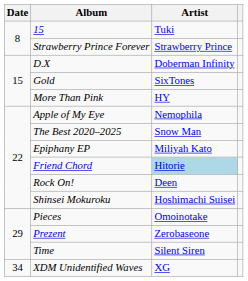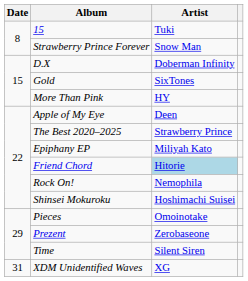Strawberry Prince Forever | Artist: Strawberry Prince -> Snow Man
Apple of My Eye | Artist: Nemophila -> Deen
The Best 2020–2025 | Artist: Snow Man -> Strawberry Prince
Rock On! | Artist: Deen -> Nemophila
XDM Unidentified Waves | Date: 34 -> 31
